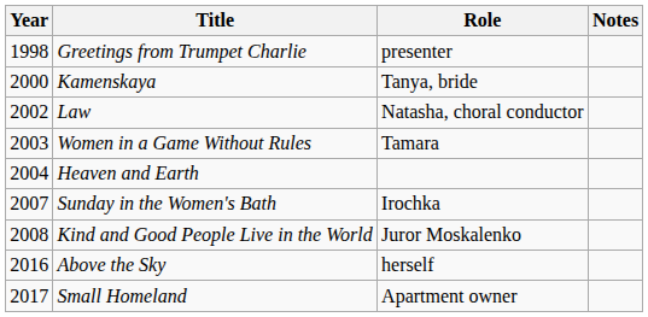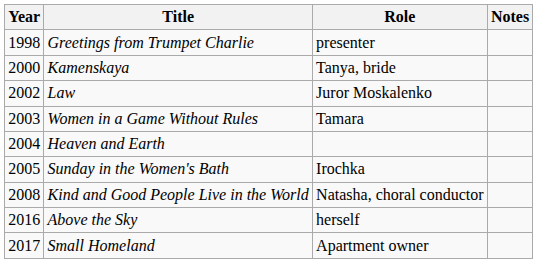Law | Role: Natasha, choral conductor -> Juror Moskalenko
Sunday in the Women's Bath | Year: 2007 -> 2005
Kind and Good People Live in the World | Role: Juror Moskalenko -> Natasha, choral conductor
